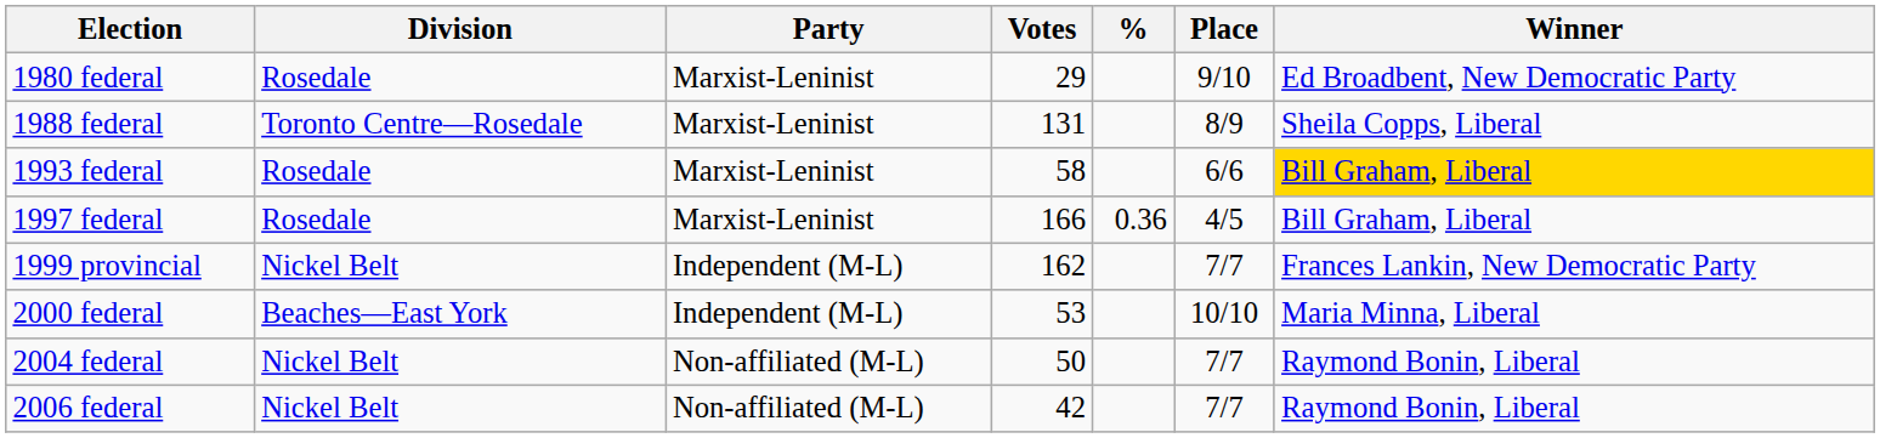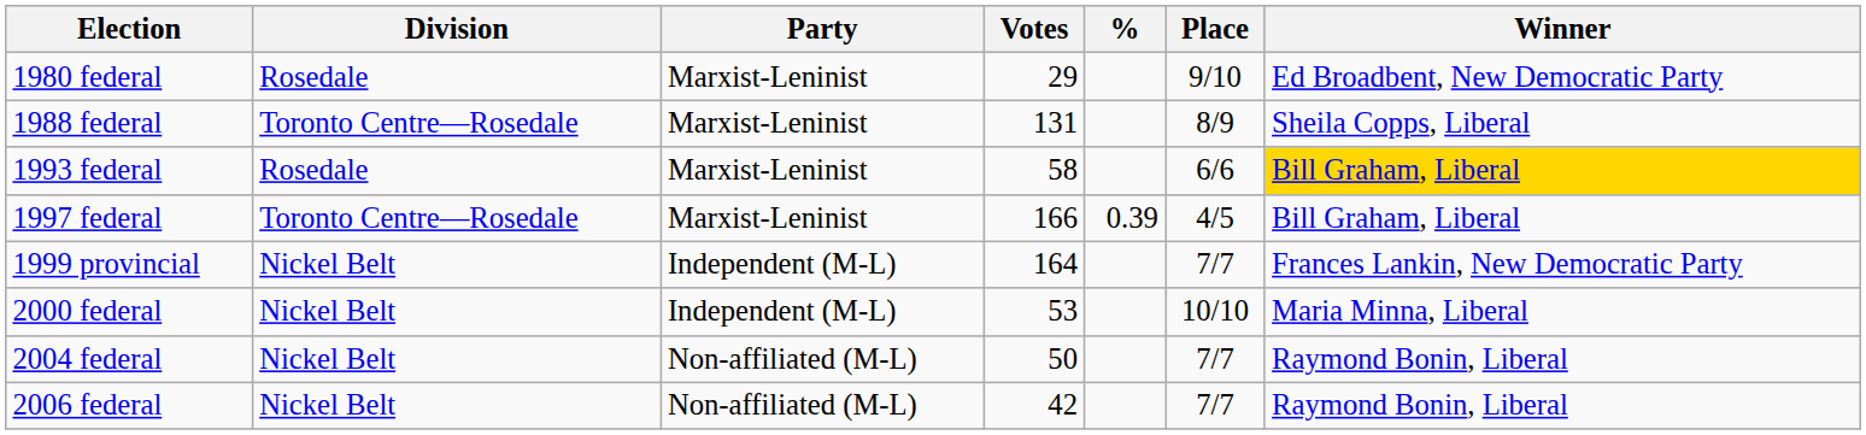1997 federal | Division: Rosedale -> Toronto Centre—Rosedale
1997 federal | %: 0.36 -> 0.39
1999 provincial | Votes: 162 -> 164
2000 federal | Division: Beaches—East York -> Nickel Belt
